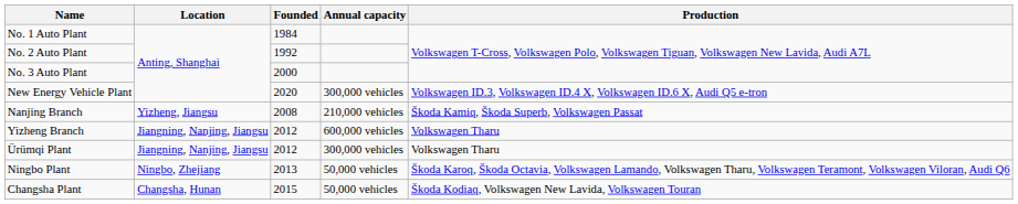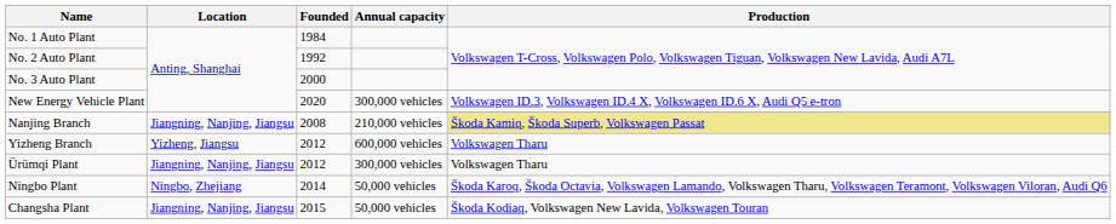Nanjing Branch | Location: Yizheng, Jiangsu -> Jiangning, Nanjing, Jiangsu
Nanjing Branch | Production: no background -> khaki background
Yizheng Branch | Location: Jiangning, Nanjing, Jiangsu -> Yizheng, Jiangsu
Ningbo Plant | Founded: 2013 -> 2014
Changsha Plant | Location: Changsha, Hunan -> Jiangning, Nanjing, Jiangsu
